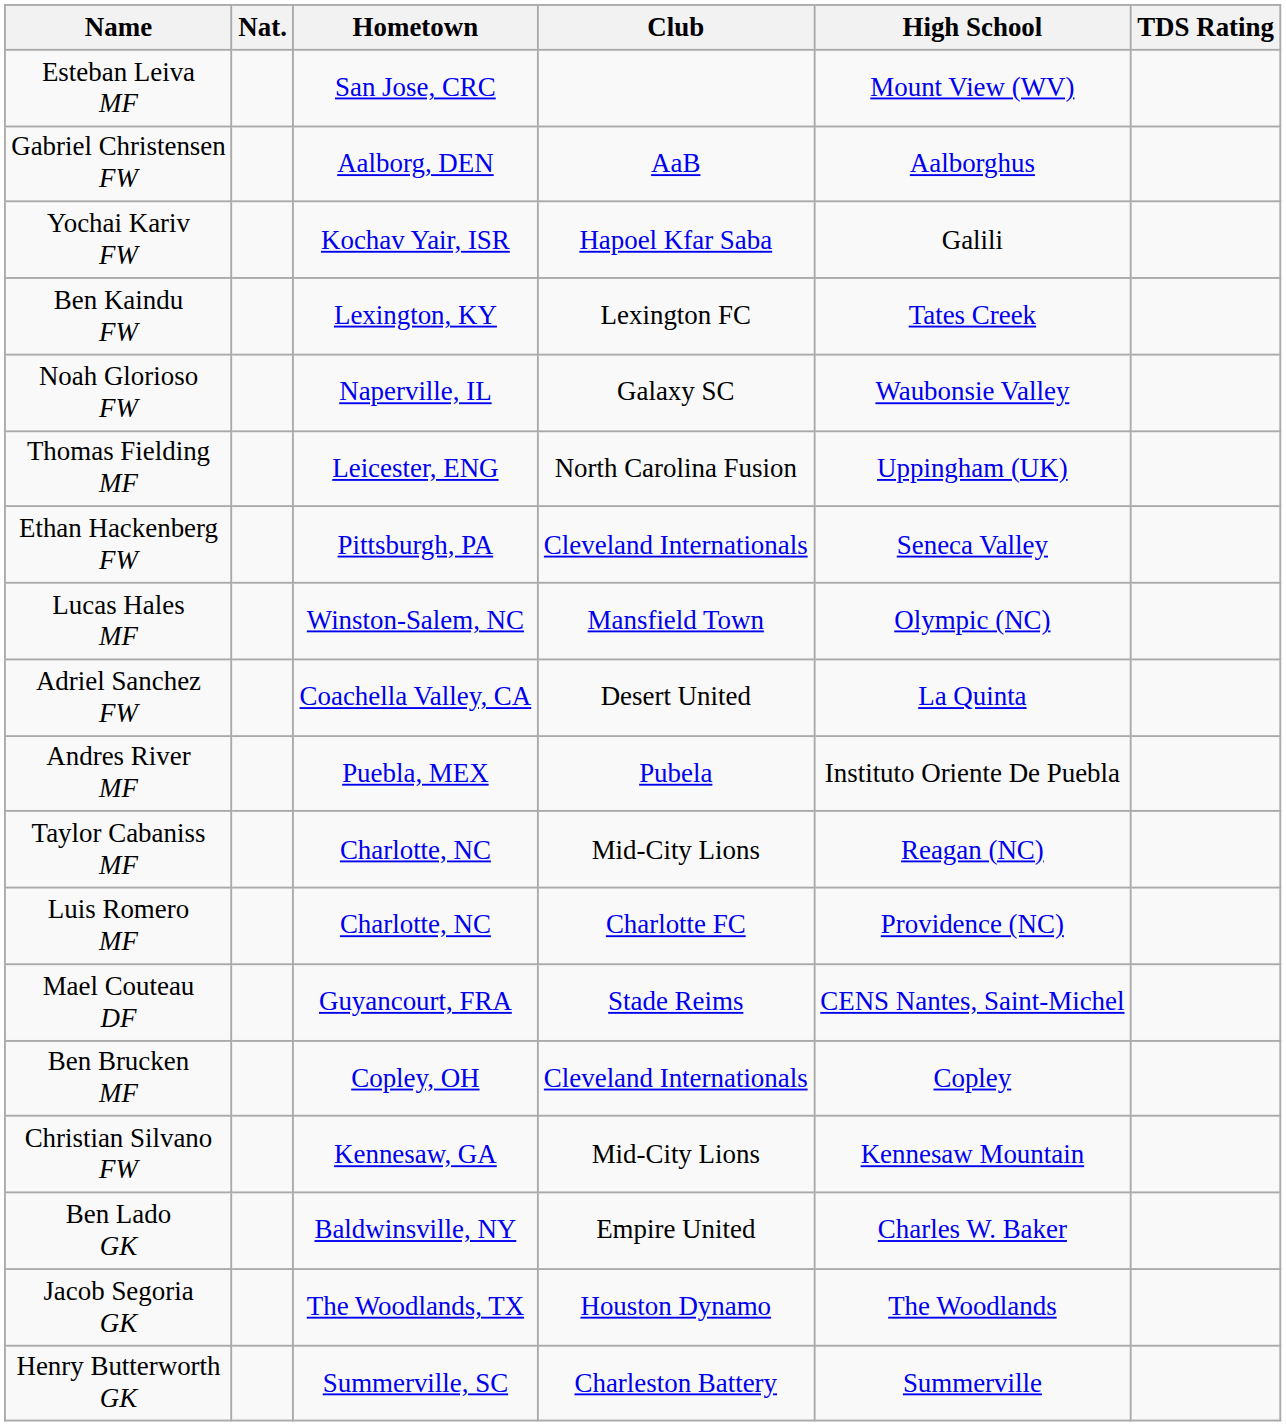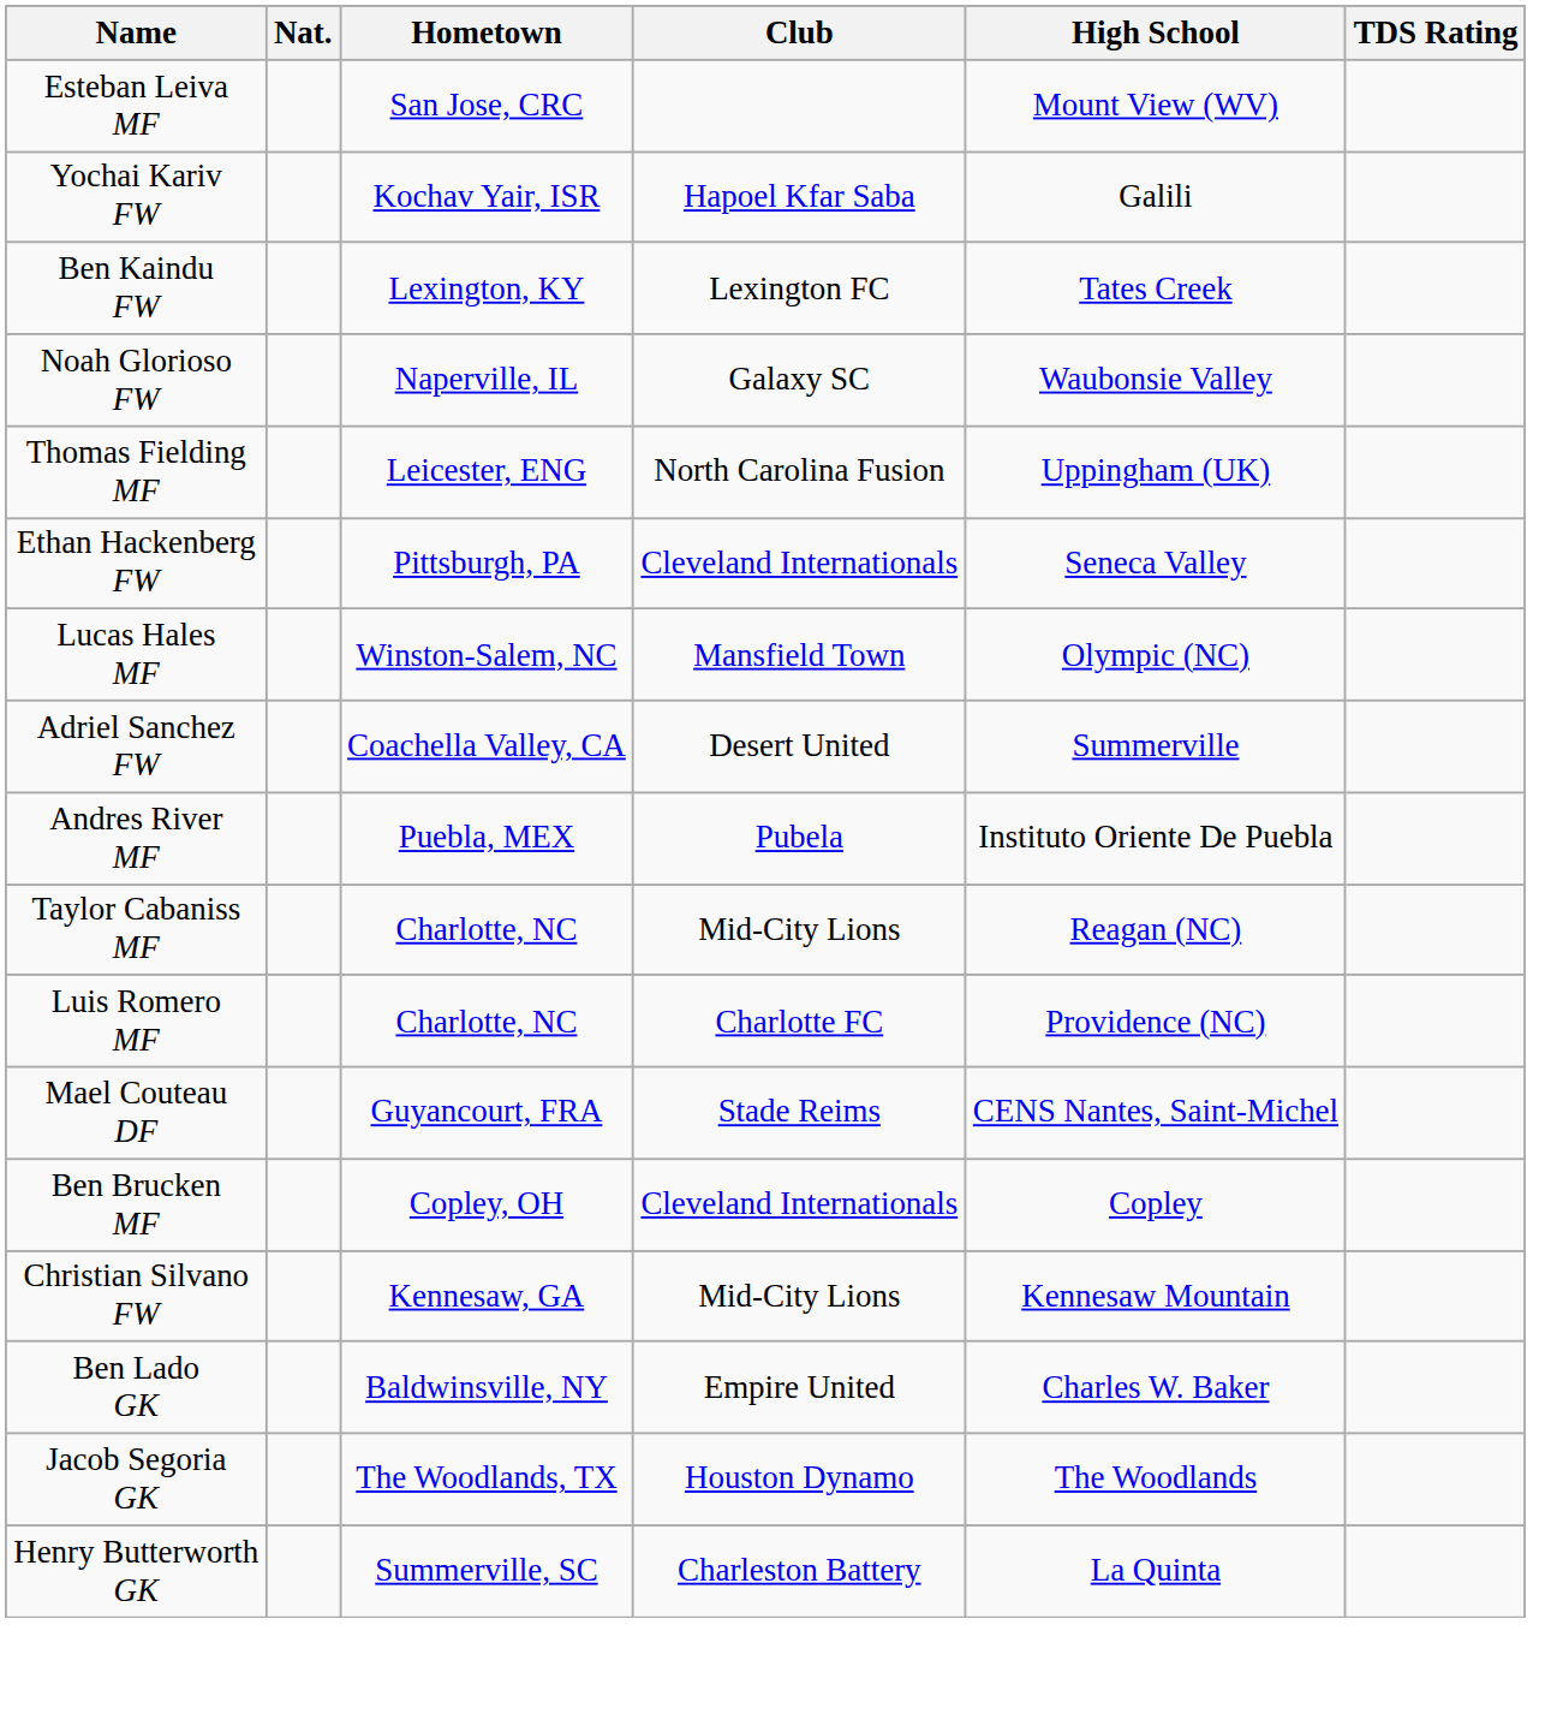- row: Gabriel Christensen FW | Aalborg, DEN | AaB | Aalborghus
Adriel Sanchez FW | High School: La Quinta -> Summerville
Henry Butterworth GK | High School: Summerville -> La Quinta
